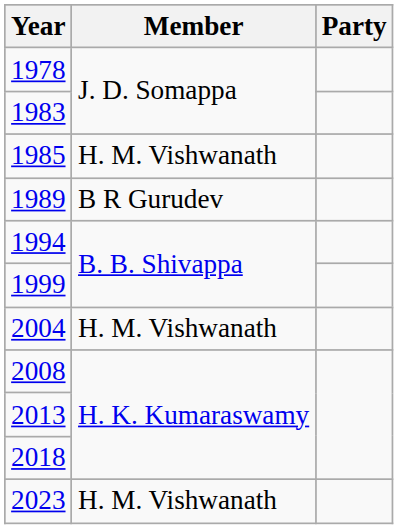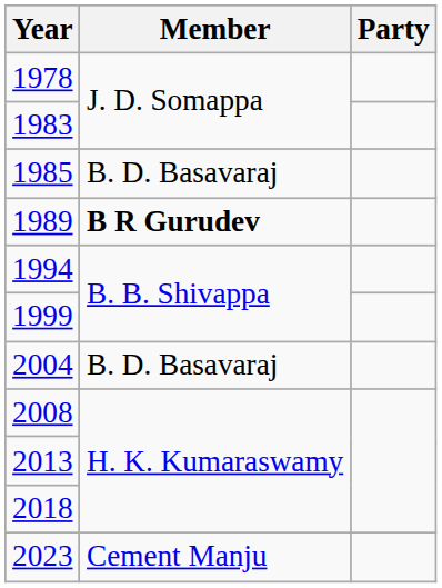1985 | Member: H. M. Vishwanath -> B. D. Basavaraj
1989 | Member: normal -> bold
2004 | Member: H. M. Vishwanath -> B. D. Basavaraj
2023 | Member: H. M. Vishwanath -> Cement Manju
